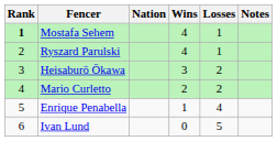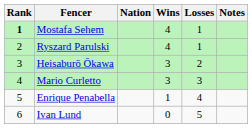Mario Curletto | Wins: 2 -> 3
Mario Curletto | Losses: 2 -> 3
